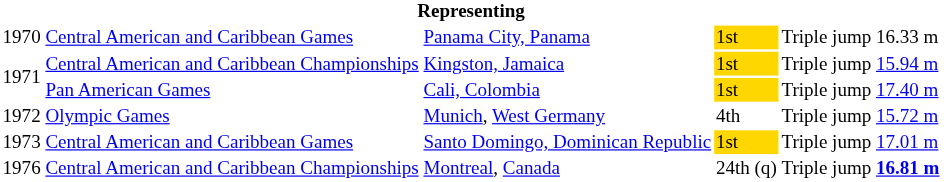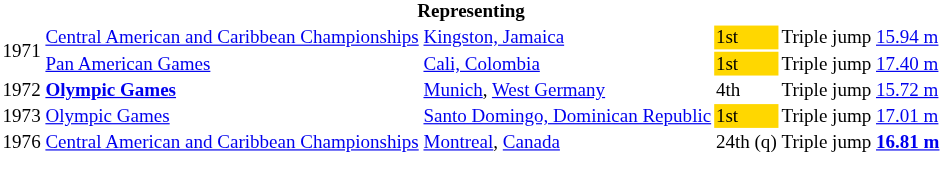- row: 1970 | Central American and Caribbean Games | Panama City, Panama | 1st | Triple jump | 16.33 m
Munich, West Germany | column 2: normal -> bold
Santo Domingo, Dominican Republic | column 2: Central American and Caribbean Games -> Olympic Games
